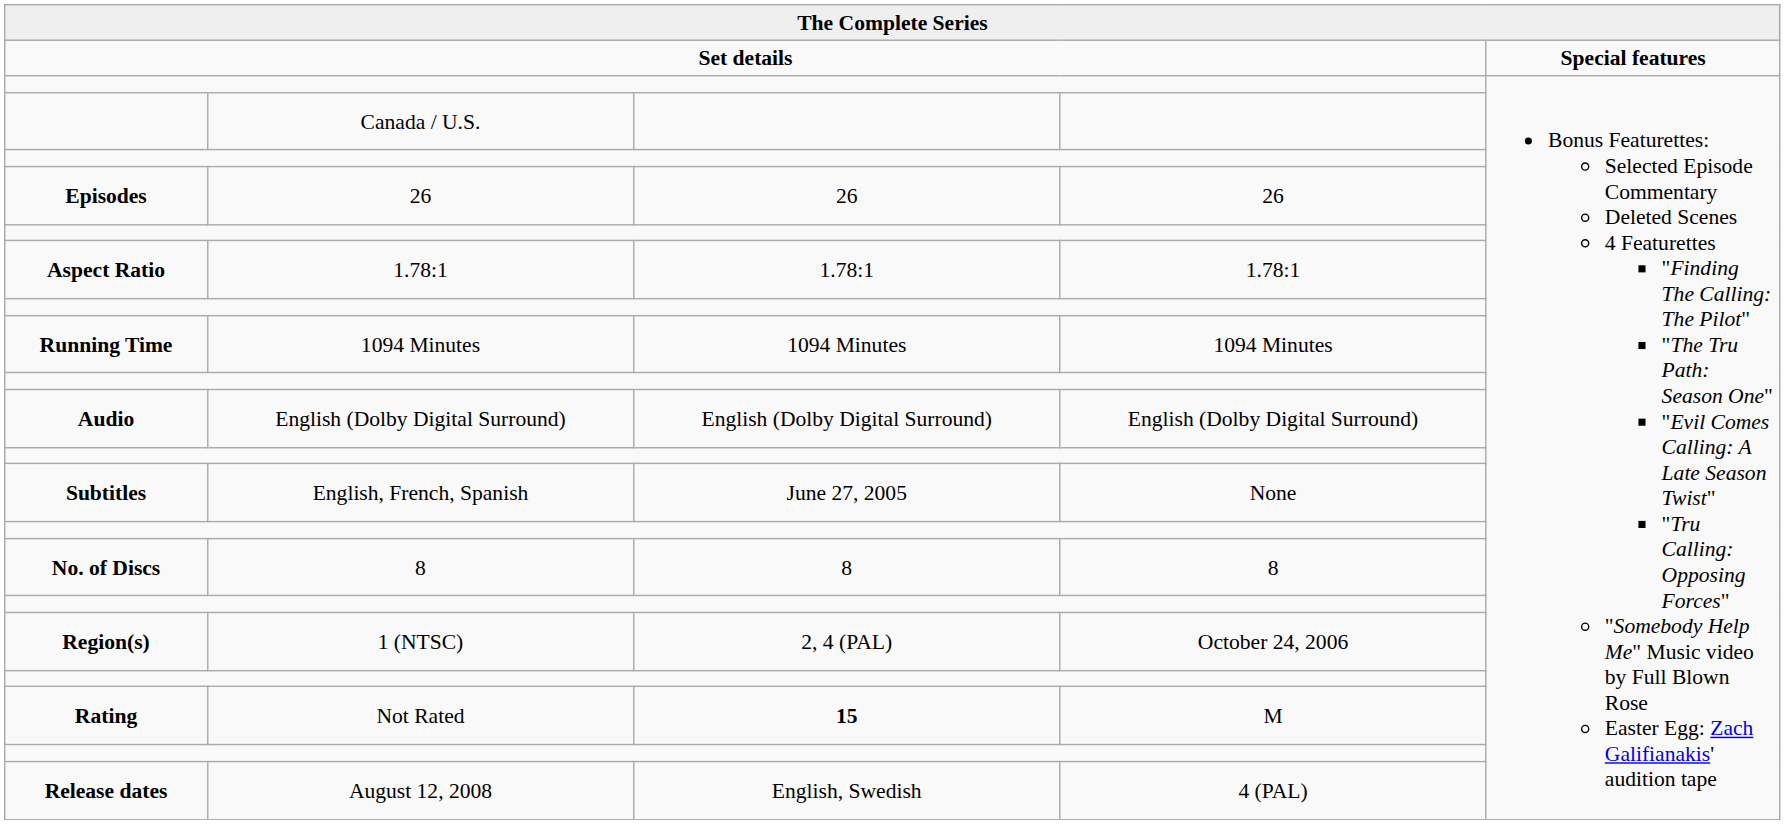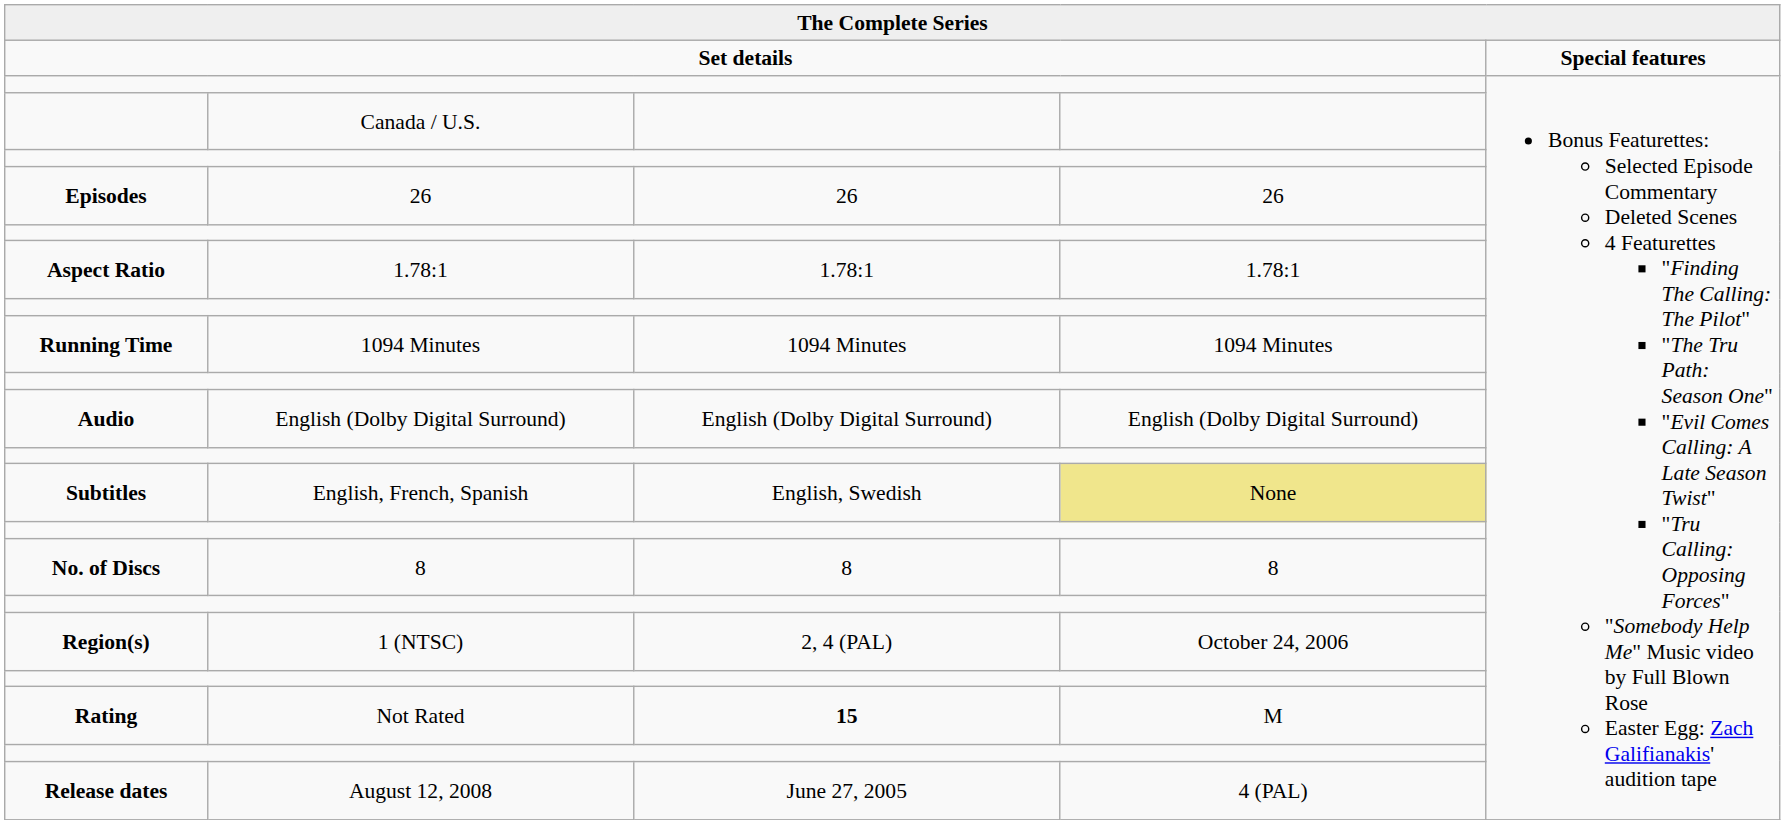English, French, Spanish | column 3: June 27, 2005 -> English, Swedish
English, French, Spanish | column 4: no background -> khaki background
August 12, 2008 | column 3: English, Swedish -> June 27, 2005
